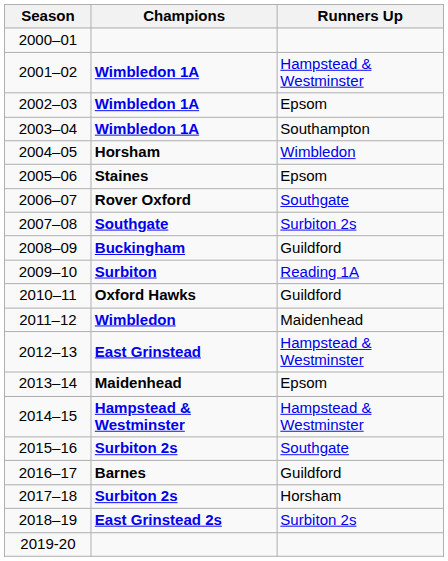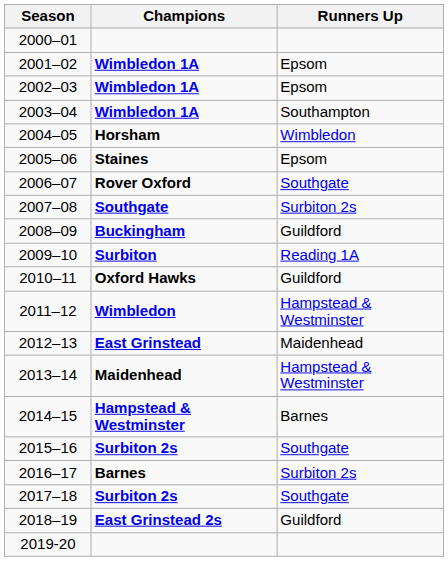2001–02 | Runners Up: Hampstead & Westminster -> Epsom
2011–12 | Runners Up: Maidenhead -> Hampstead & Westminster
2012–13 | Runners Up: Hampstead & Westminster -> Maidenhead
2013–14 | Runners Up: Epsom -> Hampstead & Westminster
2014–15 | Runners Up: Hampstead & Westminster -> Barnes
2016–17 | Runners Up: Guildford -> Surbiton 2s
2017–18 | Runners Up: Horsham -> Southgate
2018–19 | Runners Up: Surbiton 2s -> Guildford
